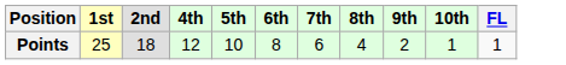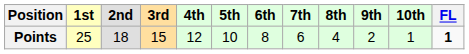+ column: 3rd | 15
Points | FL: normal -> bold
